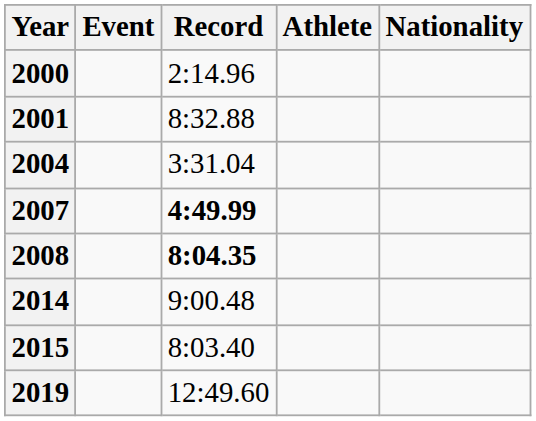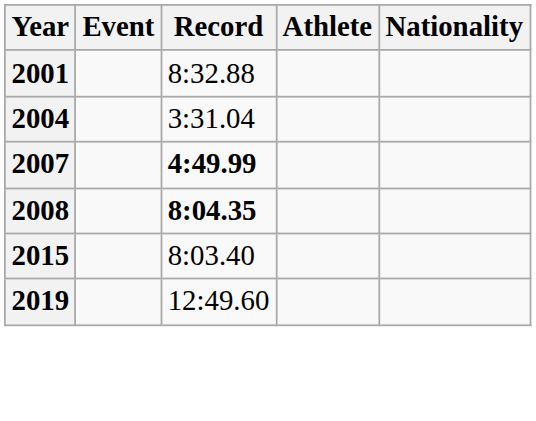- row: 2000 | 2:14.96
- row: 2014 | 9:00.48
